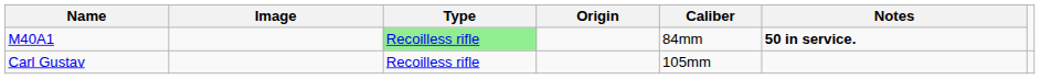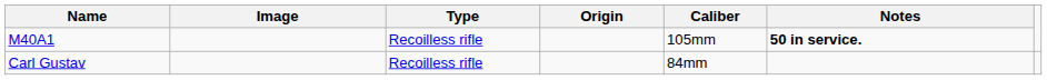M40A1 | Type: lightgreen background -> no background
M40A1 | Caliber: 84mm -> 105mm
Carl Gustav | Caliber: 105mm -> 84mm
